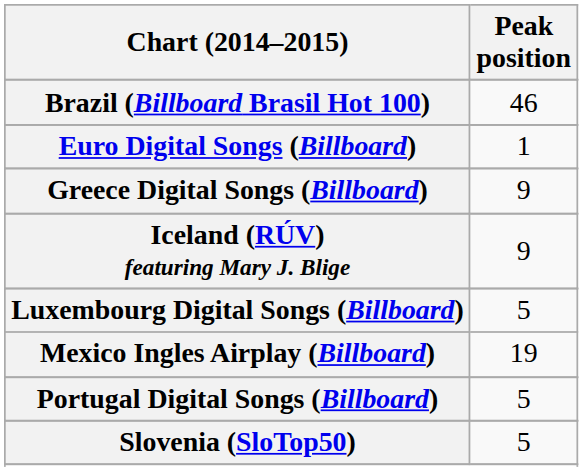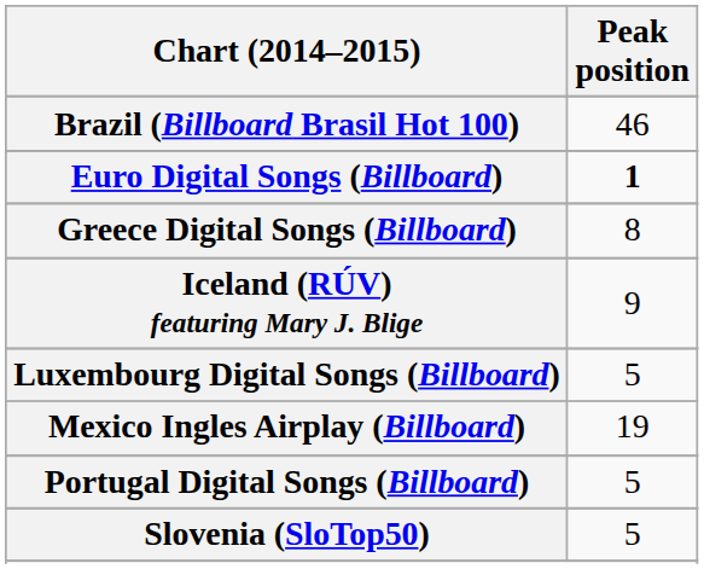Euro Digital Songs (Billboard) | Peak position: normal -> bold
Greece Digital Songs (Billboard) | Peak position: 9 -> 8
